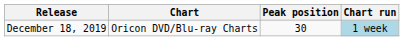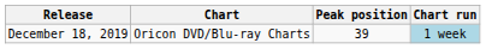December 18, 2019 | Peak position: 30 -> 39
